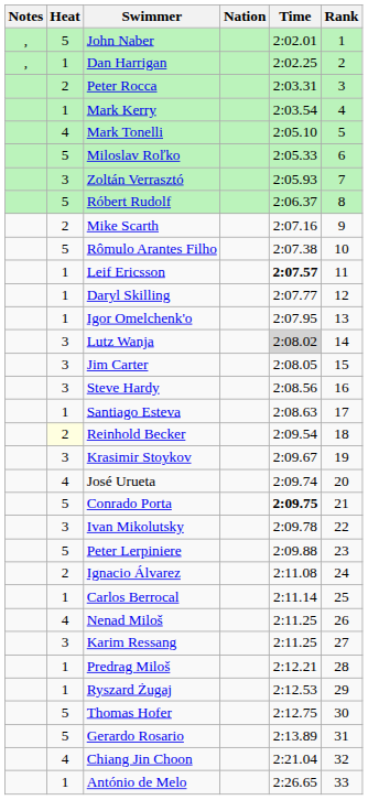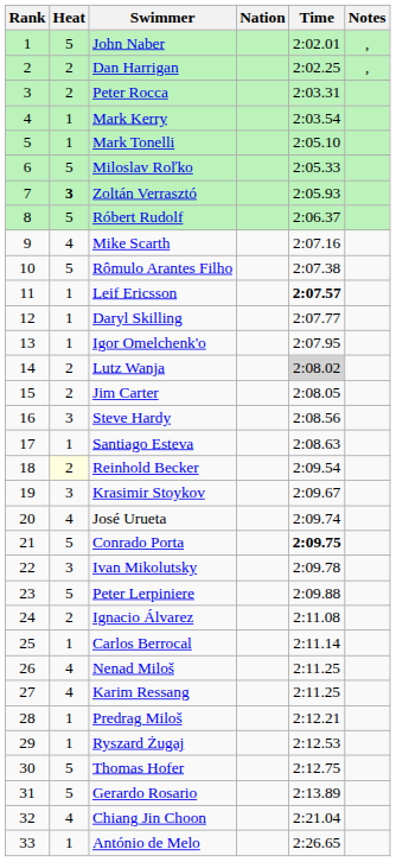columns swapped: Rank <-> Notes
Dan Harrigan | Heat: 1 -> 2
Mark Tonelli | Heat: 4 -> 1
Zoltán Verrasztó | Heat: normal -> bold
Mike Scarth | Heat: 2 -> 4
Lutz Wanja | Heat: 3 -> 2
Jim Carter | Heat: 3 -> 2
Karim Ressang | Heat: 3 -> 4
